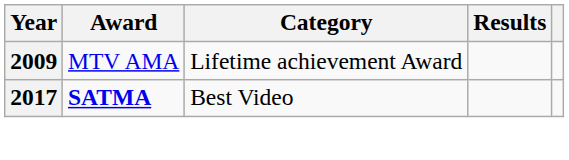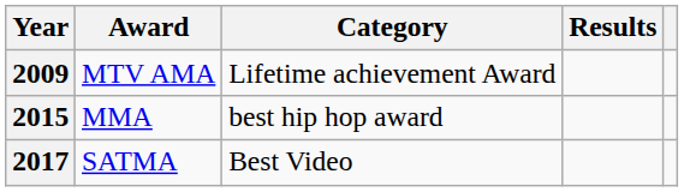+ row: 2015 | MMA | best hip hop award
2017 | Award: bold -> normal
